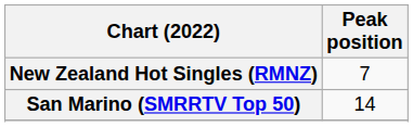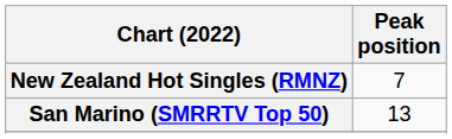San Marino (SMRRTV Top 50) | Peak position: 14 -> 13
